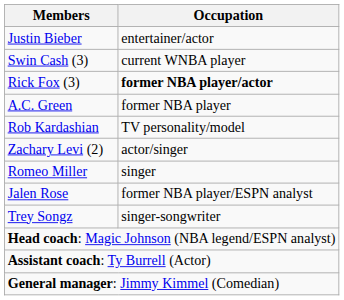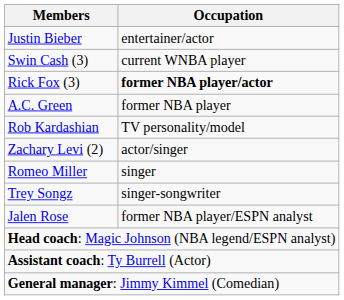rows swapped: Jalen Rose <-> Trey Songz
